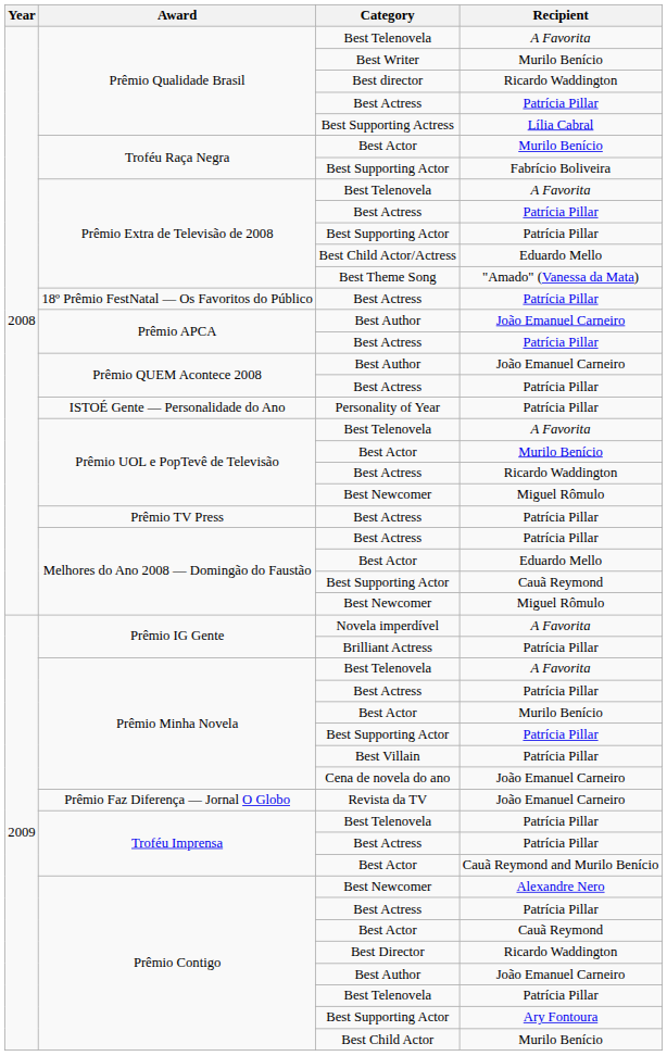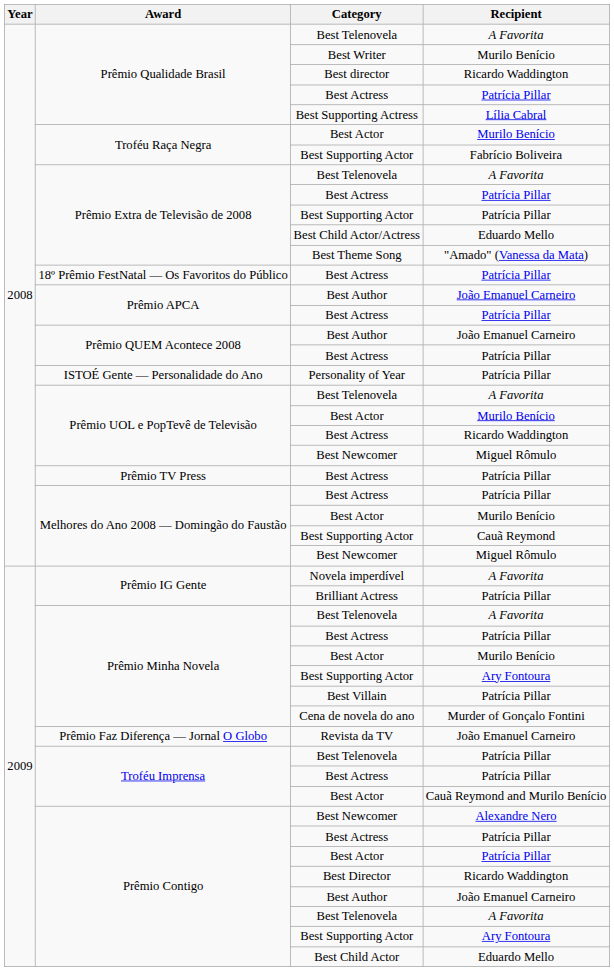Melhores do Ano 2008 — Domingão do Faustão / Best Actor | Recipient: Eduardo Mello -> Murilo Benício
Prêmio Minha Novela / Best Supporting Actor | Recipient: Patrícia Pillar -> Ary Fontoura
Cena de novela do ano | Recipient: João Emanuel Carneiro -> Murder of Gonçalo Fontini
Prêmio Contigo / Best Actor | Recipient: Cauã Reymond -> Patrícia Pillar
Prêmio Contigo / Best Telenovela | Recipient: Patrícia Pillar -> A Favorita
Best Child Actor | Recipient: Murilo Benício -> Eduardo Mello
